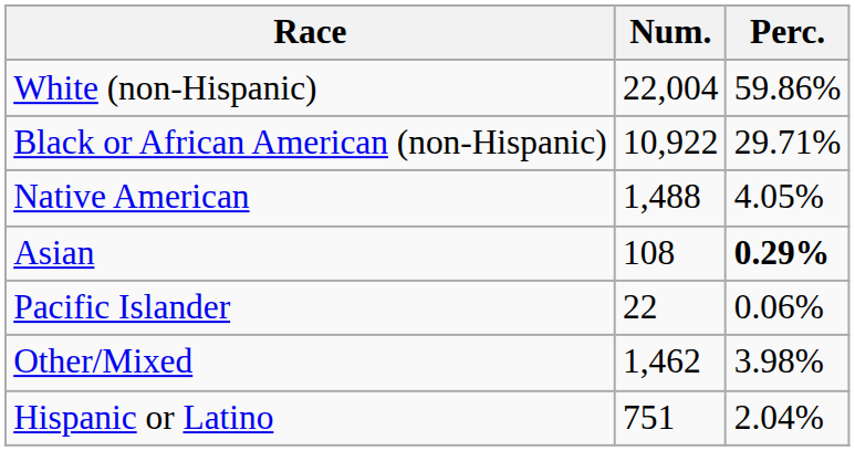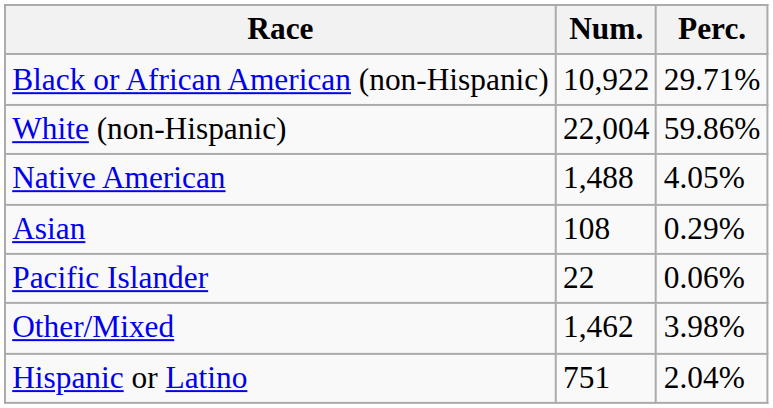rows swapped: White (non-Hispanic) <-> Black or African American (non-Hispanic)
Asian | Perc.: bold -> normal
